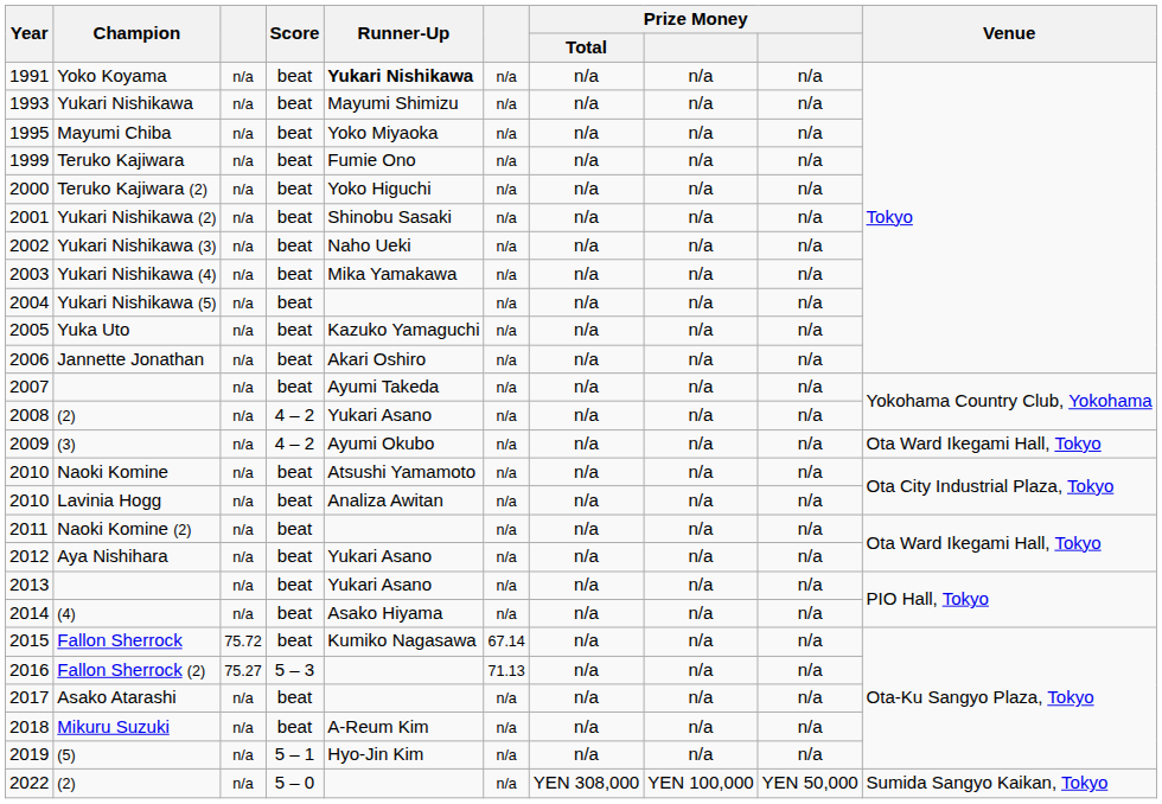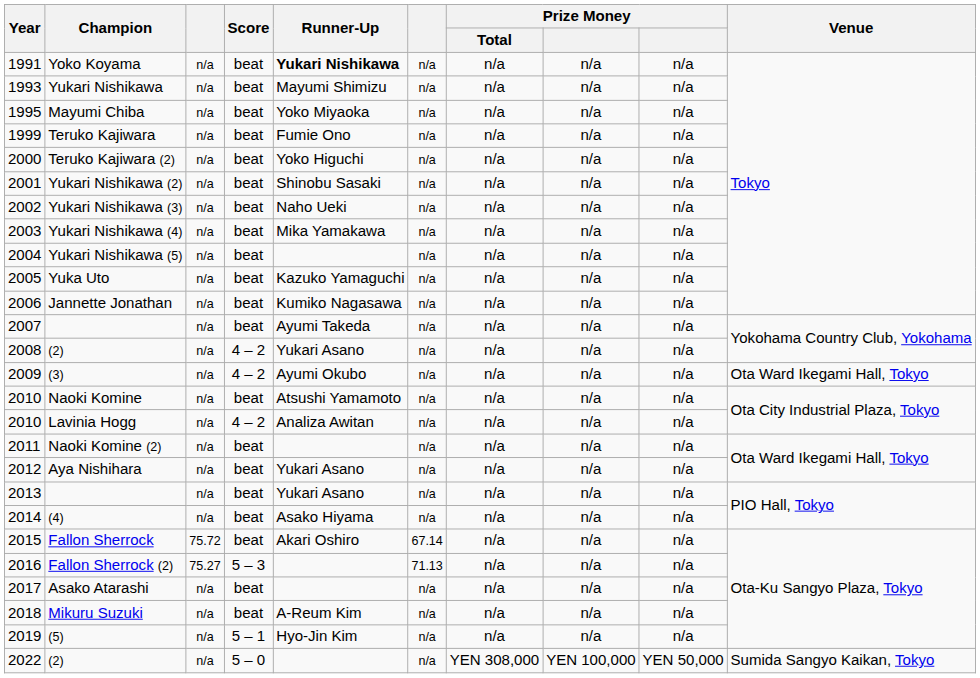Jannette Jonathan | Runner-Up: Akari Oshiro -> Kumiko Nagasawa
Lavinia Hogg | Score: beat -> 4 – 2
Fallon Sherrock | Runner-Up: Kumiko Nagasawa -> Akari Oshiro
